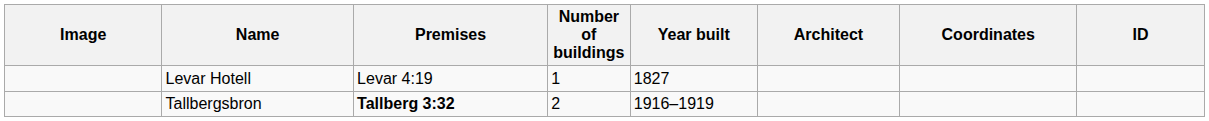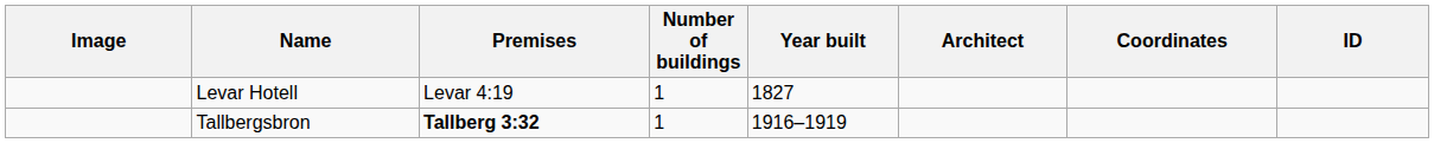Tallbergsbron | Number of buildings: 2 -> 1
